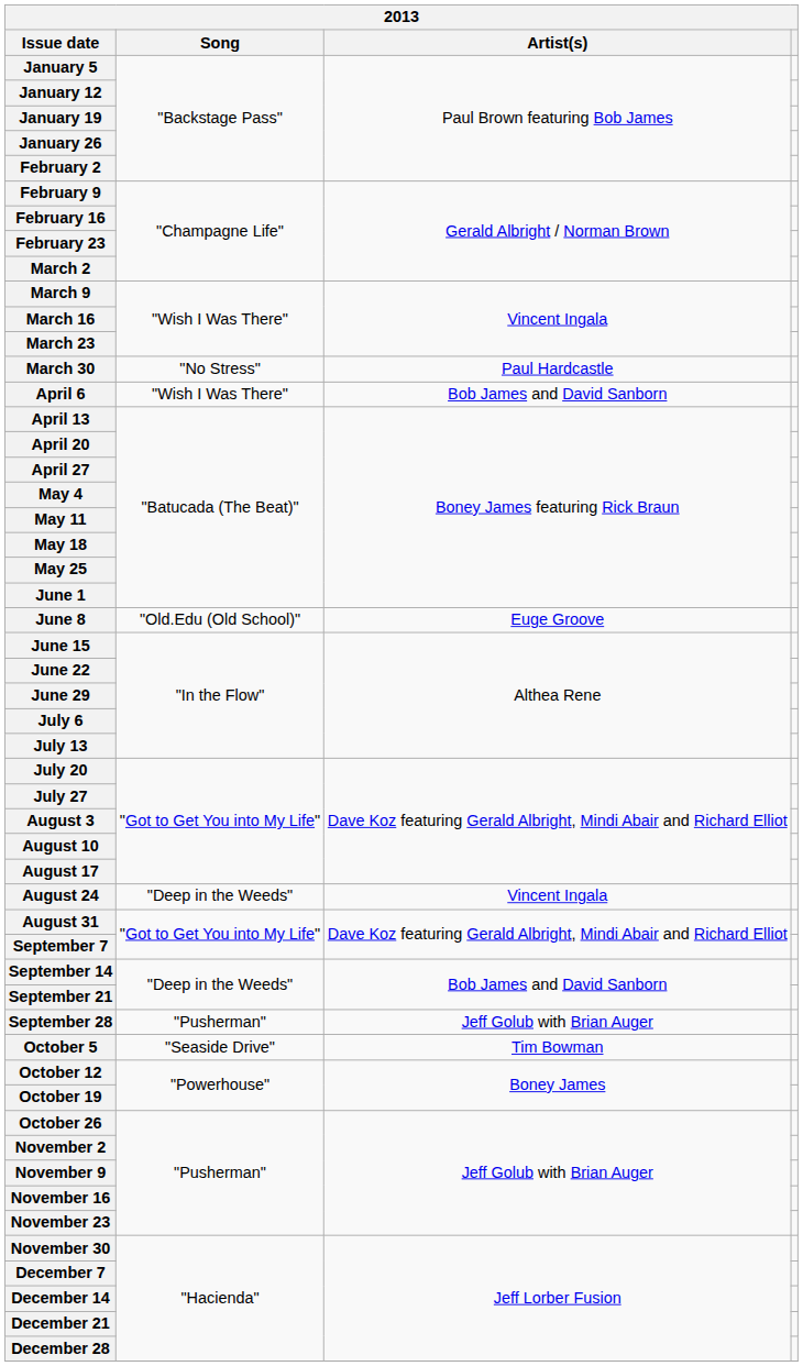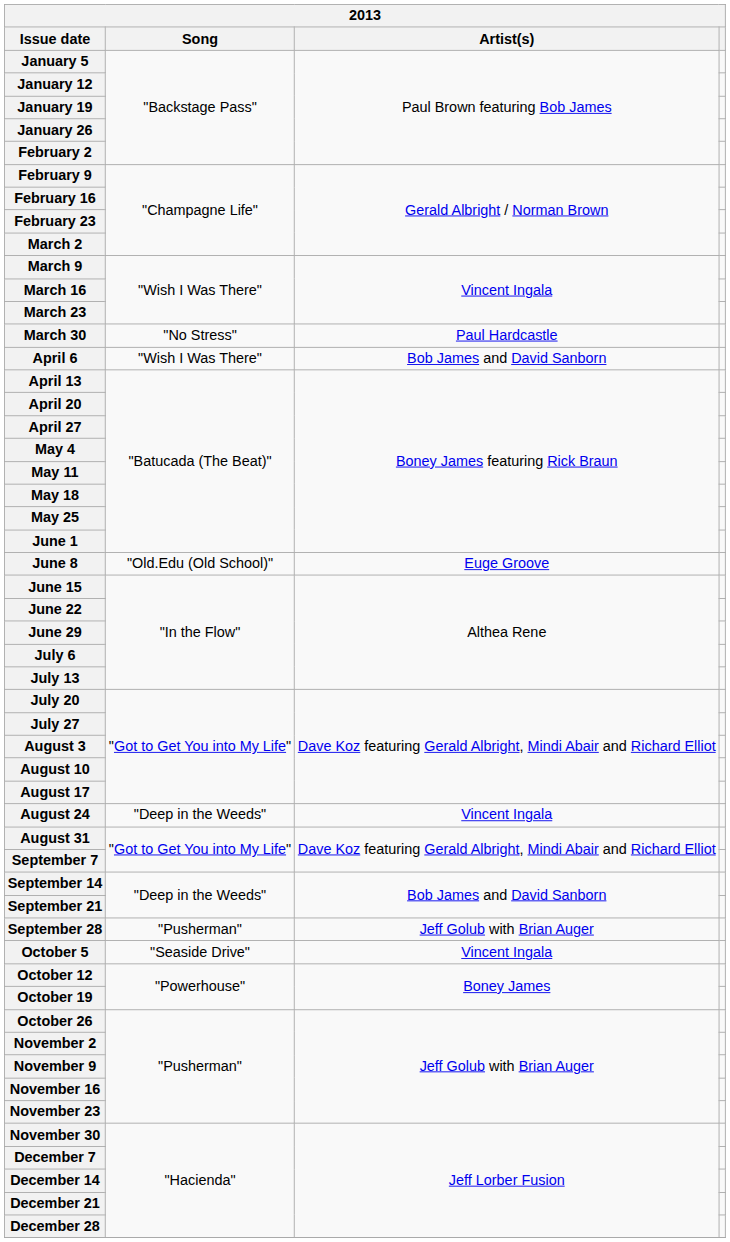October 5 | Artist(s): Tim Bowman -> Vincent Ingala
